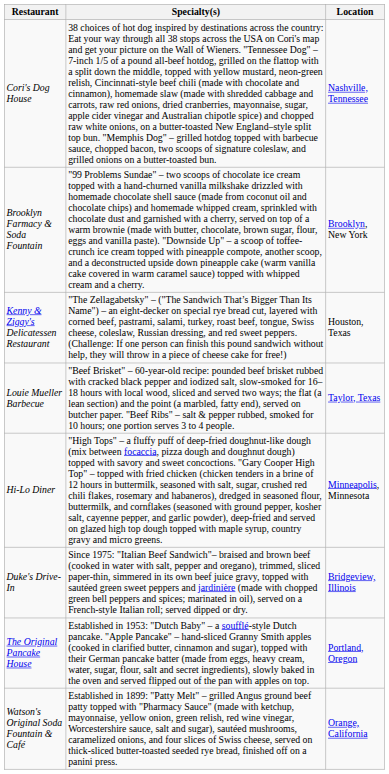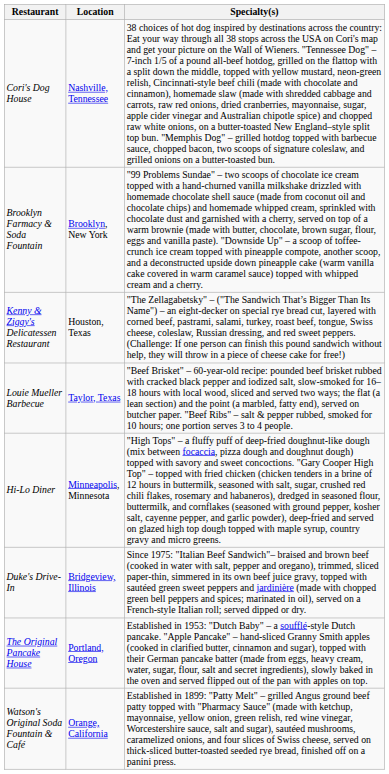columns swapped: Location <-> Specialty(s)
